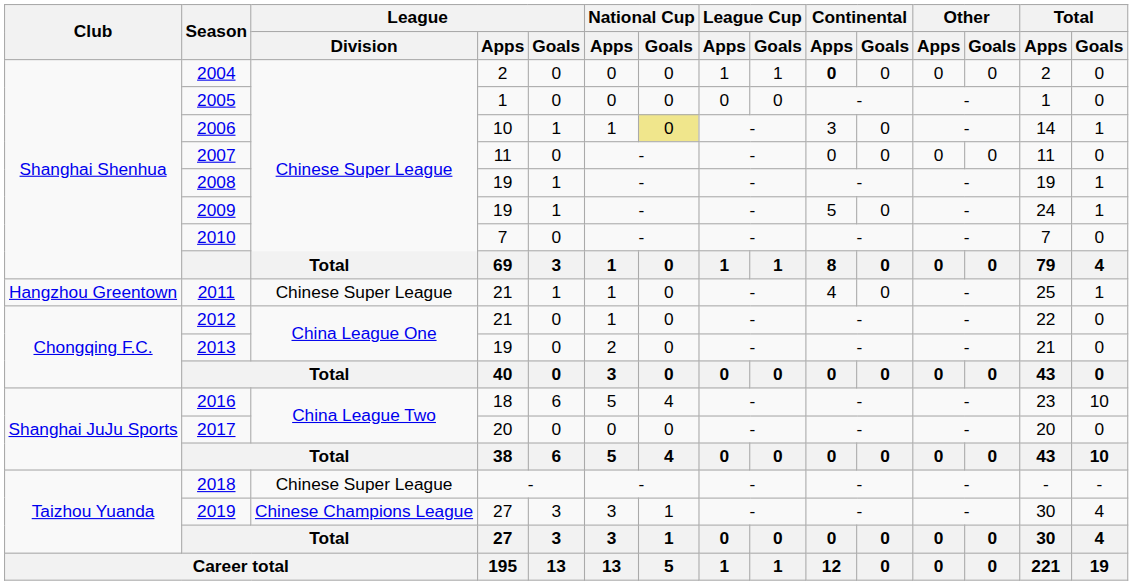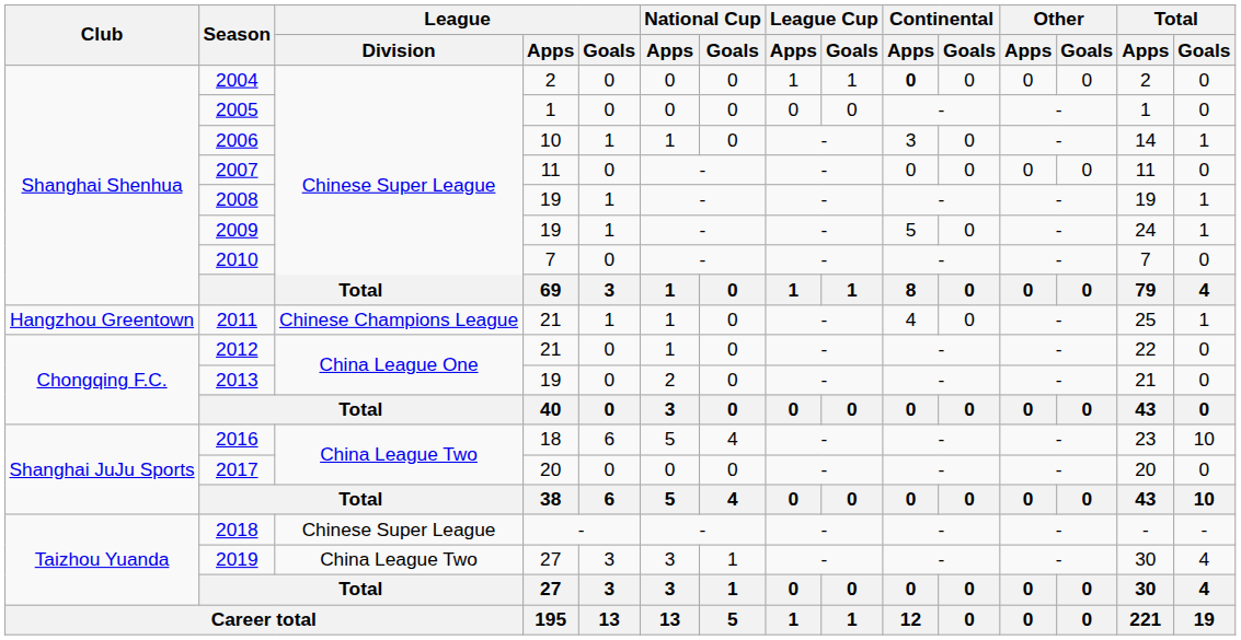2006 | National Cup / Goals: khaki background -> no background
2011 | League / Division: Chinese Super League -> Chinese Champions League
2019 | League / Division: Chinese Champions League -> China League Two
